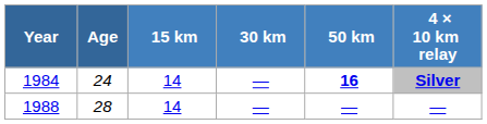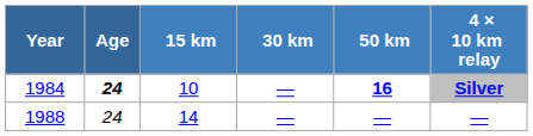1984 | Age: normal -> bold
1984 | 15 km: 14 -> 10
1988 | Age: 28 -> 24
